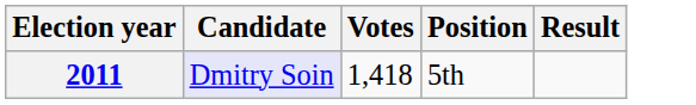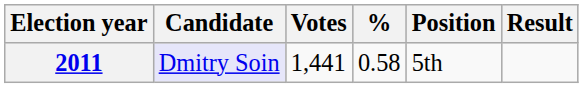+ column: % | 0.58
2011 | Votes: 1,418 -> 1,441
